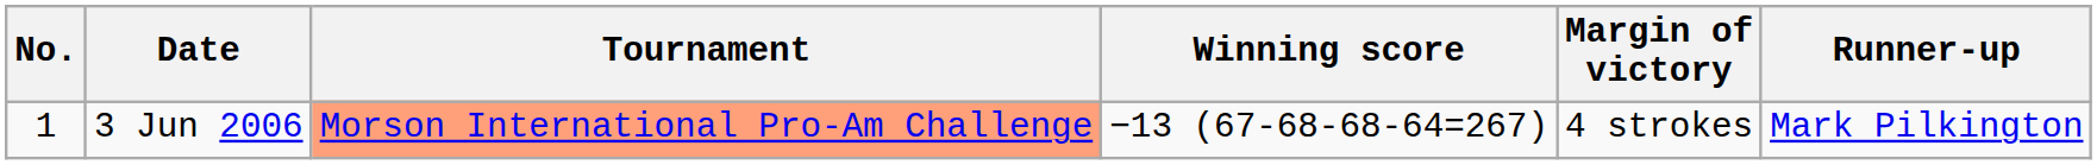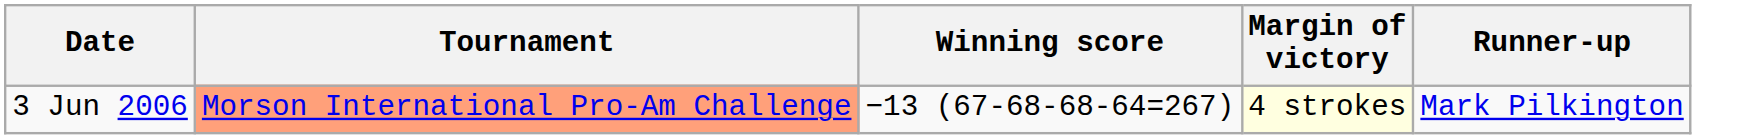- column: No. | 1
3 Jun 2006 | Margin of victory: no background -> lightyellow background
